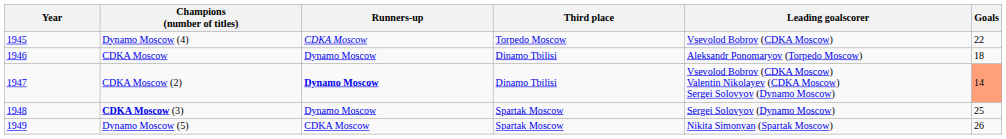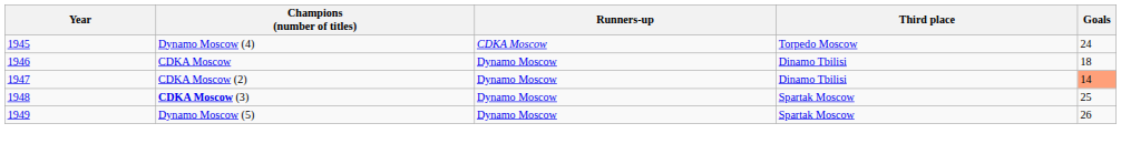- column: Leading goalscorer | Vsevolod Bobrov (CDKA Moscow) | Aleksandr Ponomaryov (Torpedo Moscow) | Vsevolod Bobrov (CDKA Moscow) Valentin Nikolayev (CDKA Moscow) Sergei Solovyov (Dynamo Moscow) | Sergei Solovyov (Dynamo Moscow) | Nikita Simonyan (Spartak Moscow)
Dynamo Moscow (4) | Goals: 22 -> 24
CDKA Moscow (2) | Runners-up: bold -> normal
Dynamo Moscow (5) | Runners-up: CDKA Moscow -> Dynamo Moscow
